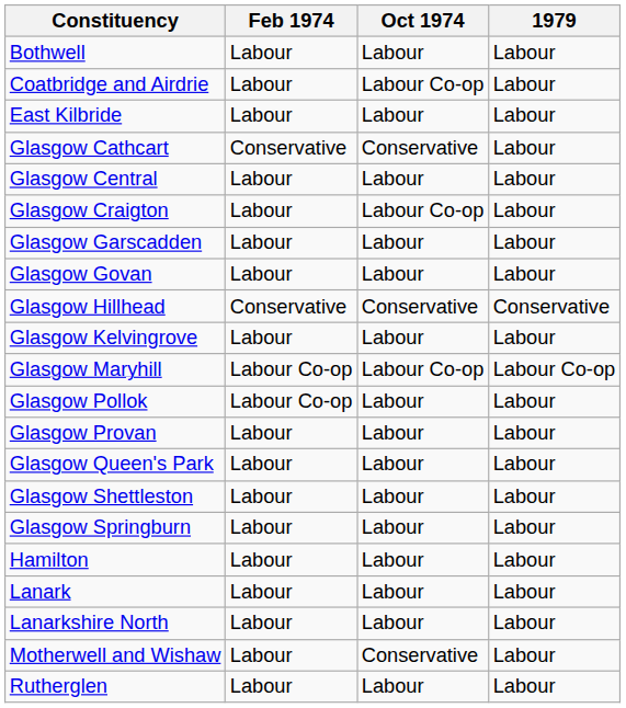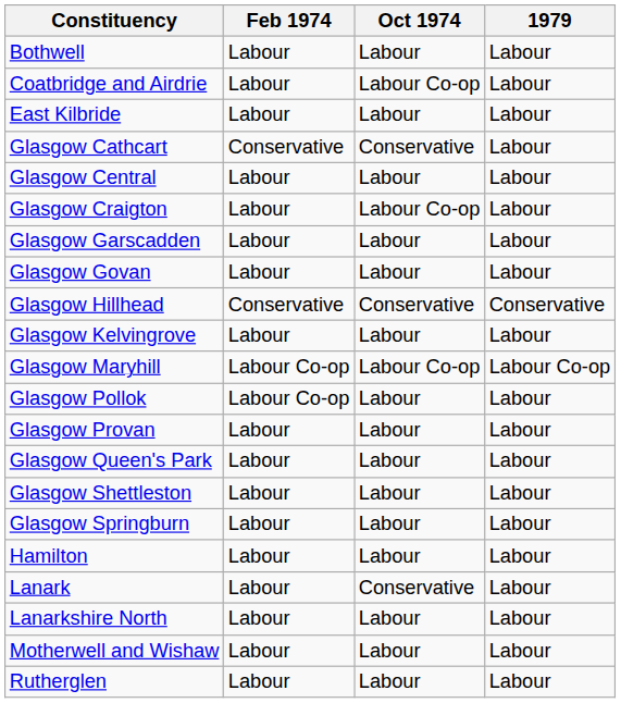Lanark | Oct 1974: Labour -> Conservative
Motherwell and Wishaw | Oct 1974: Conservative -> Labour
